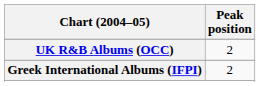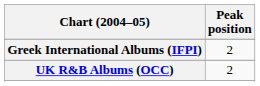rows swapped: Greek International Albums (IFPI) <-> UK R&B Albums (OCC)
